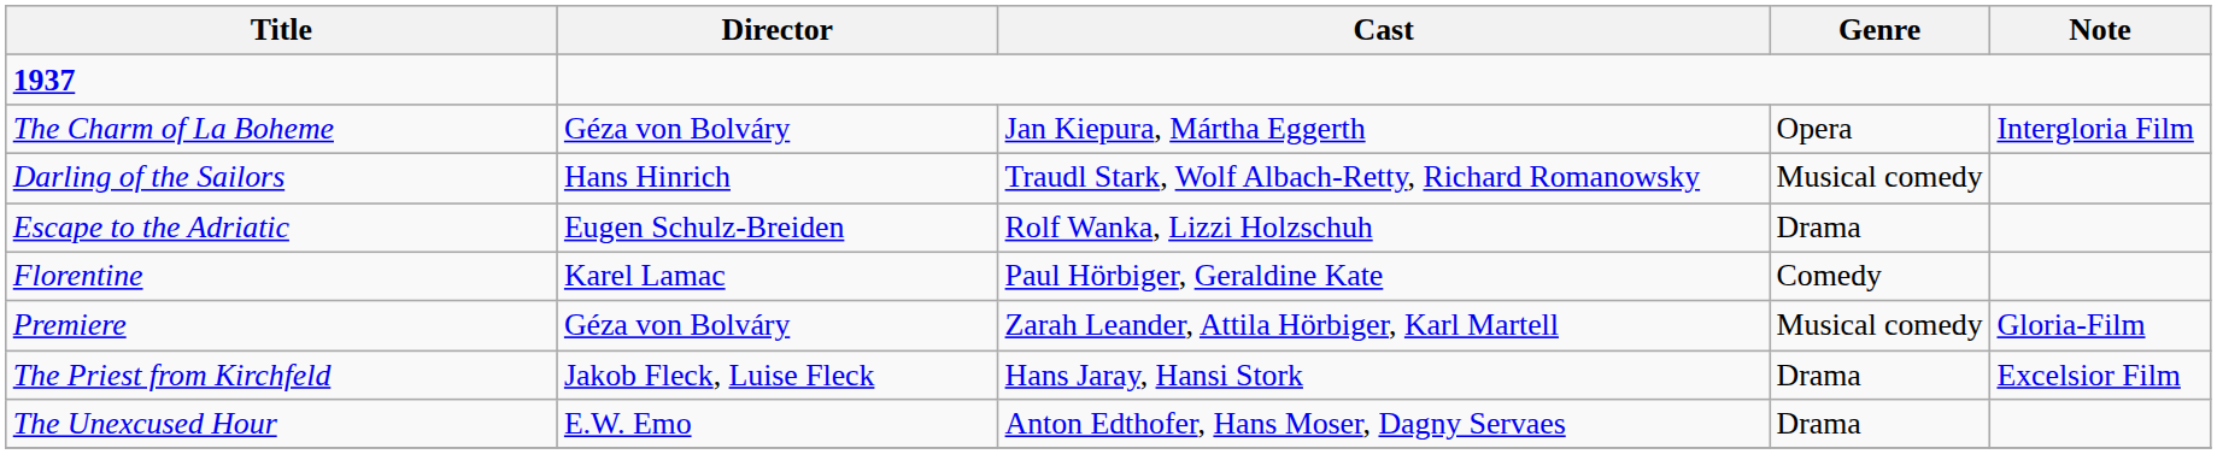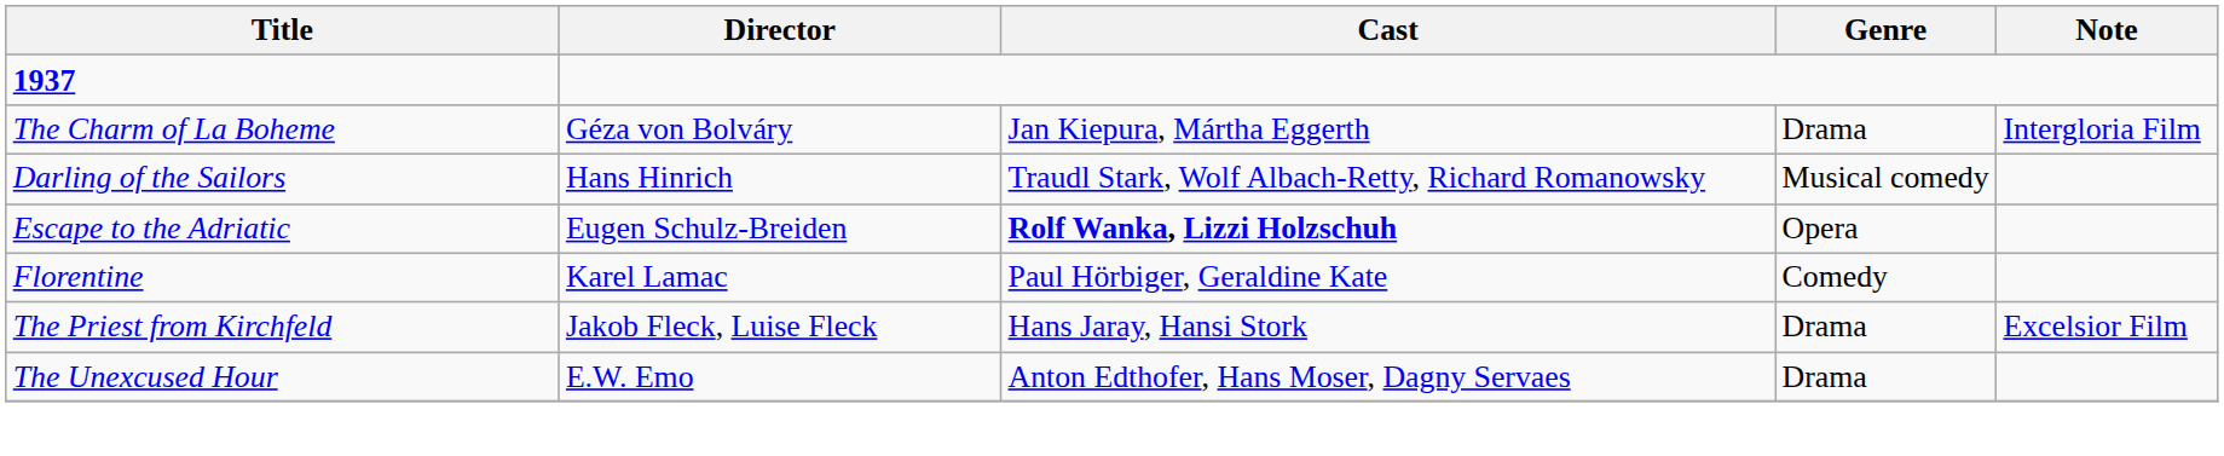The Charm of La Boheme | Genre: Opera -> Drama
Escape to the Adriatic | Cast: normal -> bold
Escape to the Adriatic | Genre: Drama -> Opera
- row: Premiere | Géza von Bolváry | Zarah Leander, Attila Hörbiger, Karl Martell | Musical comedy | Gloria-Film
